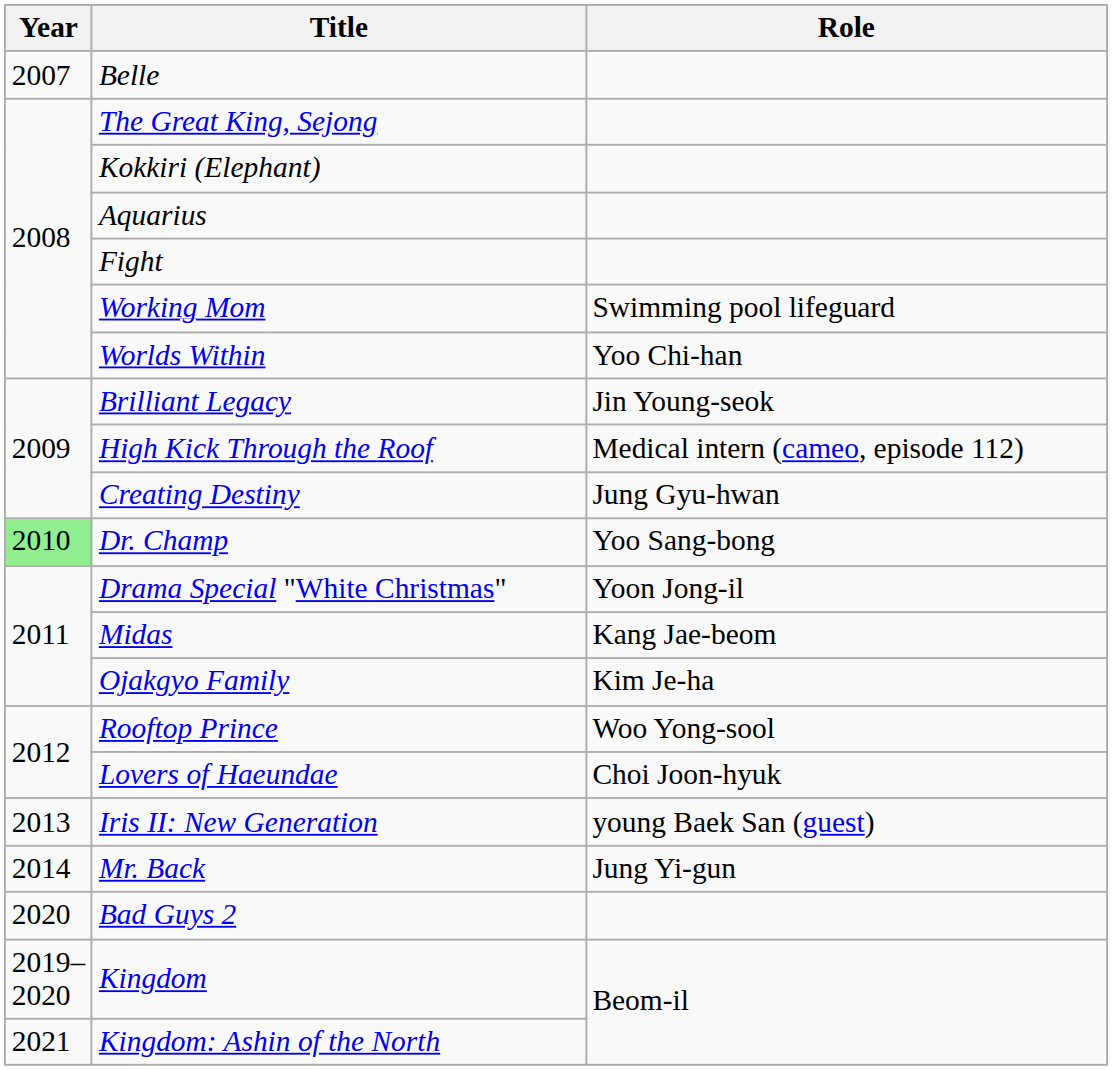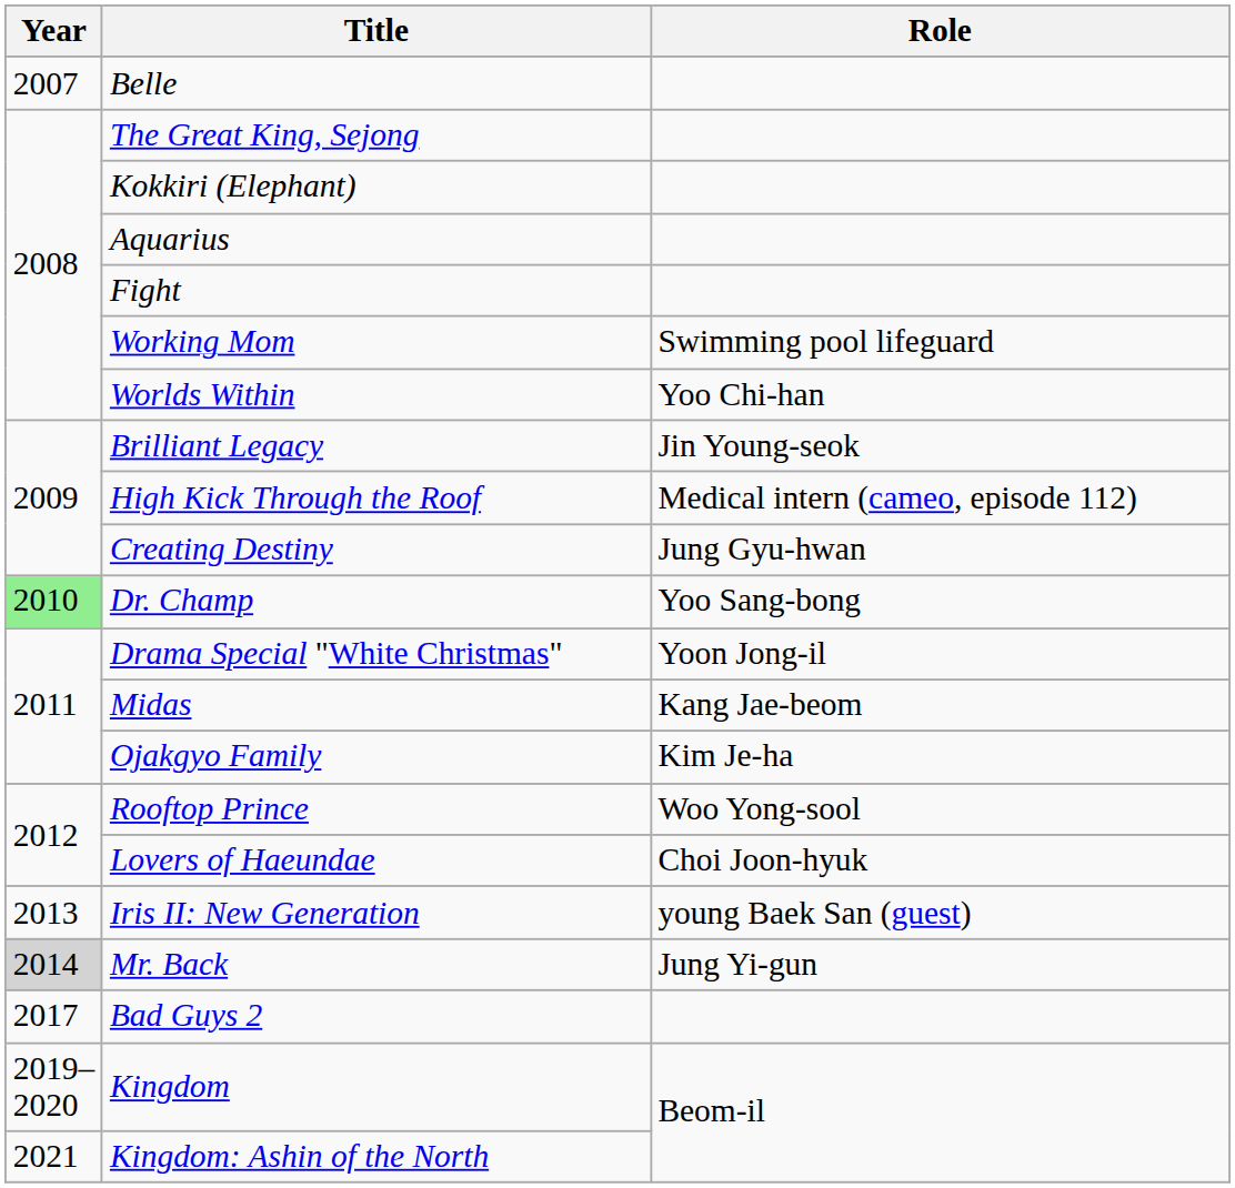Mr. Back | Year: no background -> lightgrey background
Bad Guys 2 | Year: 2020 -> 2017
